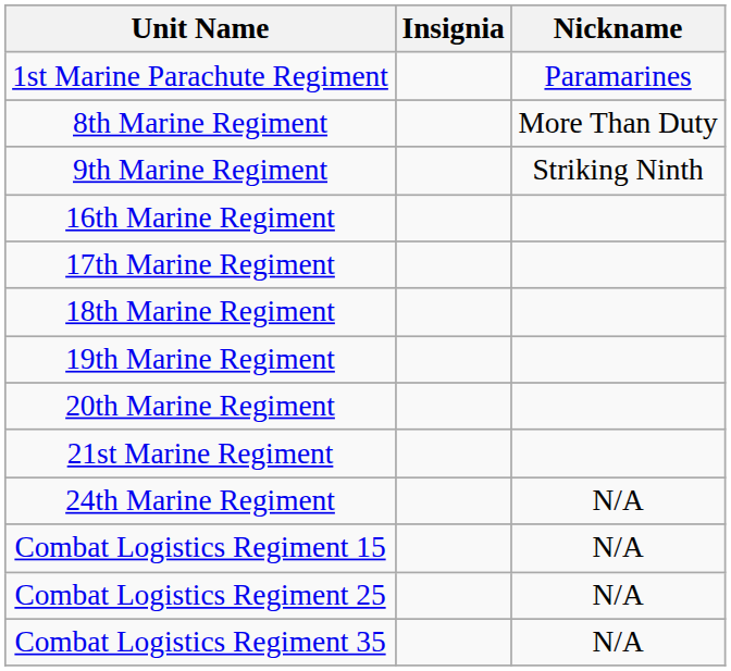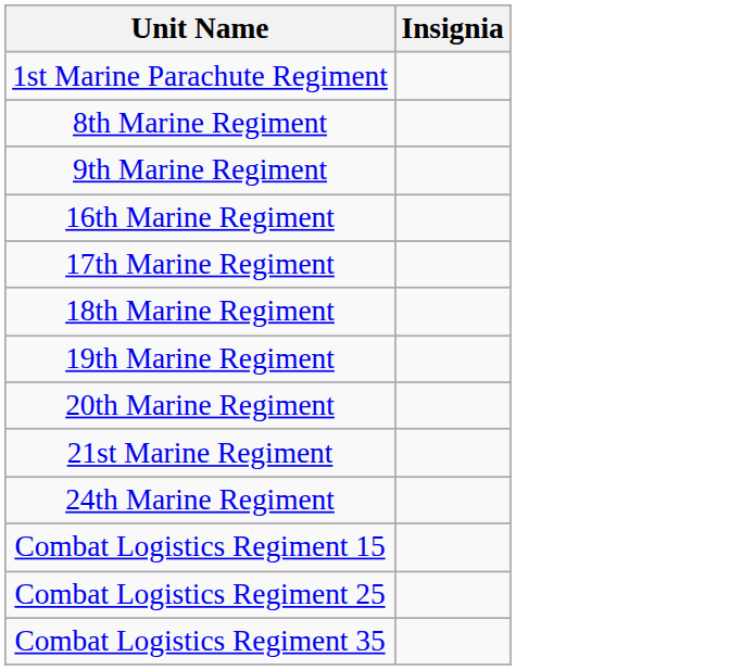- column: Nickname | Paramarines | More Than Duty | Striking Ninth | N/A | N/A | N/A | N/A
